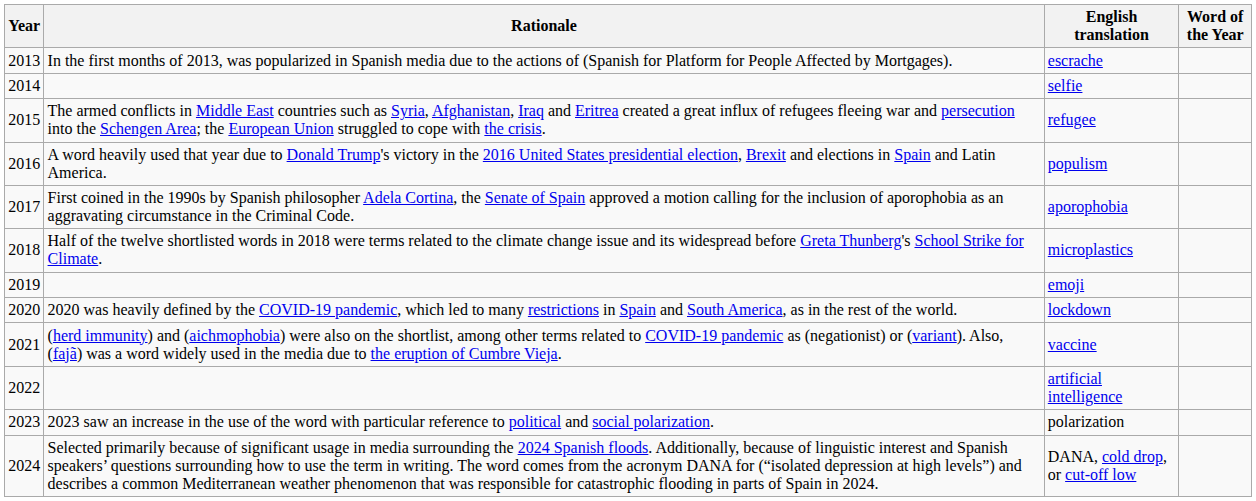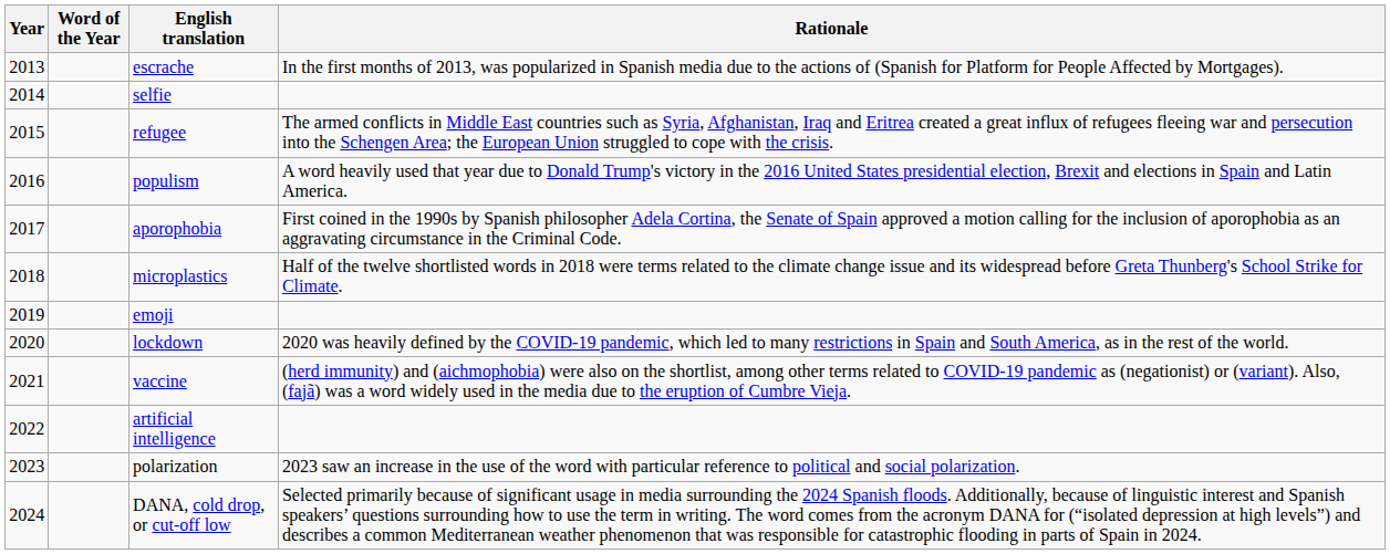columns swapped: Word of the Year <-> Rationale
